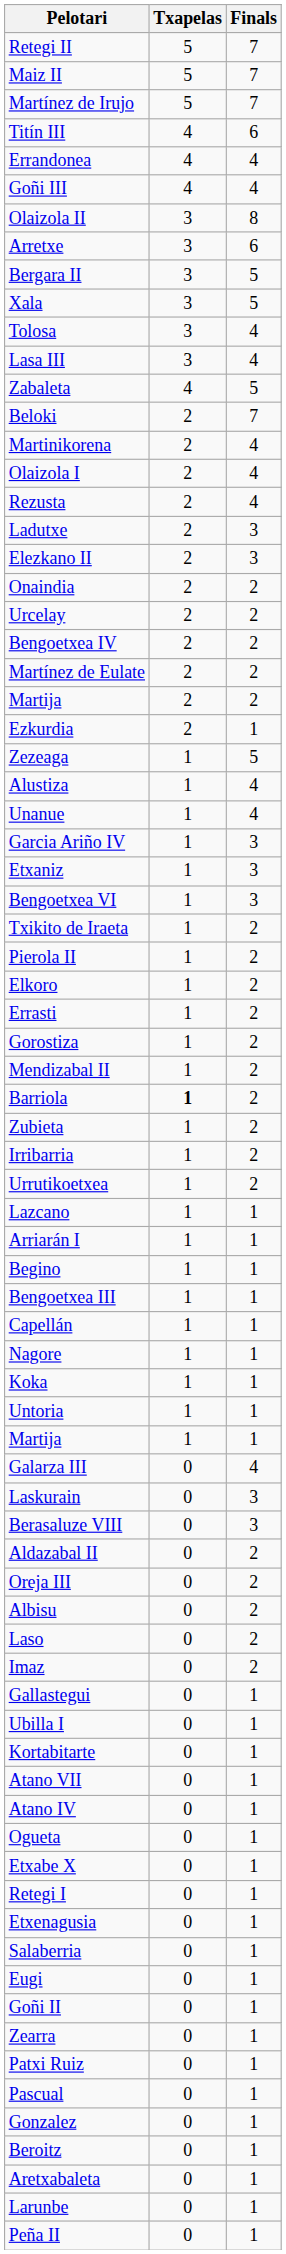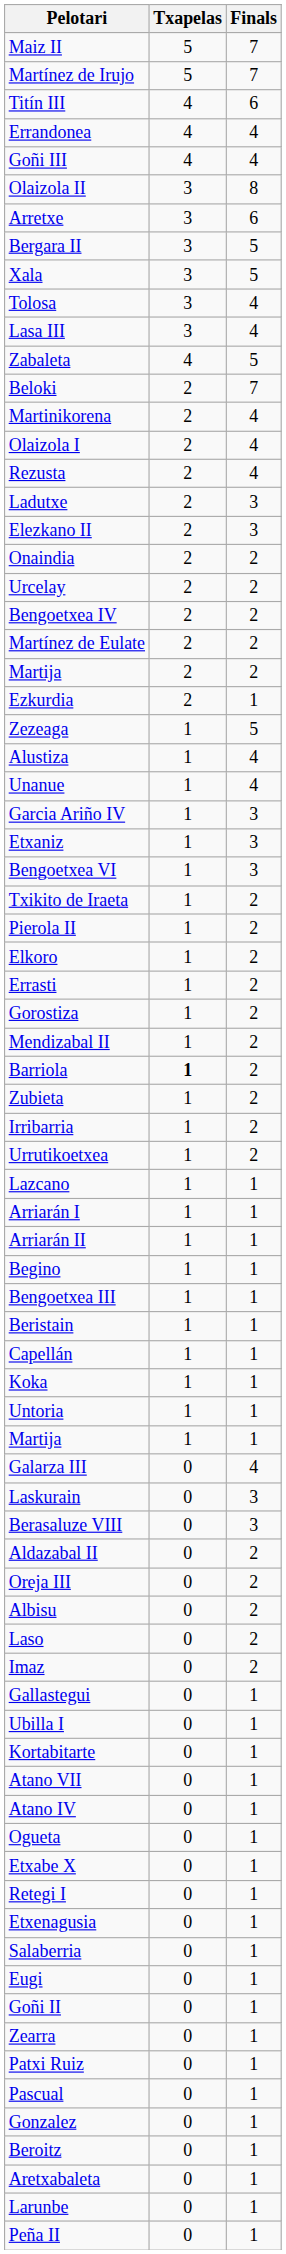- row: Retegi II | 5 | 7
+ row: Arriarán II | 1 | 1
+ row: Beristain | 1 | 1
- row: Nagore | 1 | 1
